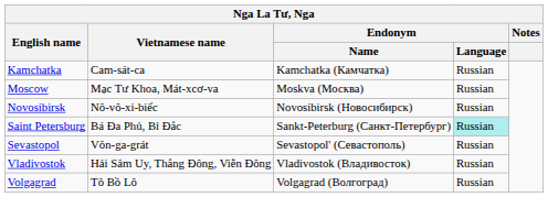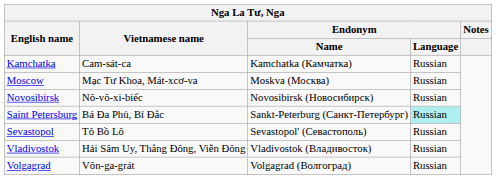Sevastopol | Vietnamese name: Vôn-ga-grát -> Tô Bồ Lô
Volgagrad | Vietnamese name: Tô Bồ Lô -> Vôn-ga-grát
